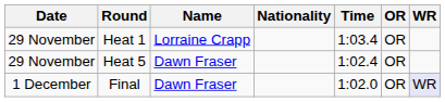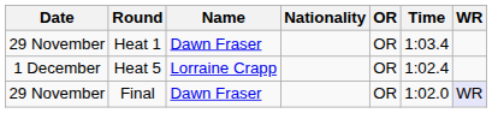columns swapped: Time <-> OR
Heat 1 | Name: Lorraine Crapp -> Dawn Fraser
Heat 5 | Date: 29 November -> 1 December
Heat 5 | Name: Dawn Fraser -> Lorraine Crapp
Final | Date: 1 December -> 29 November
